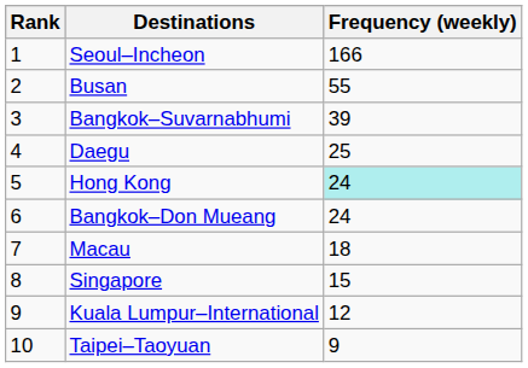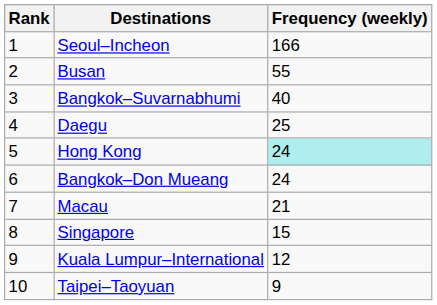Bangkok–Suvarnabhumi | Frequency (weekly): 39 -> 40
Macau | Frequency (weekly): 18 -> 21
